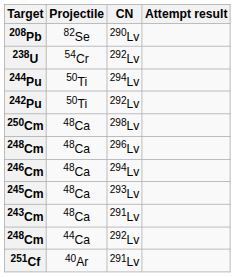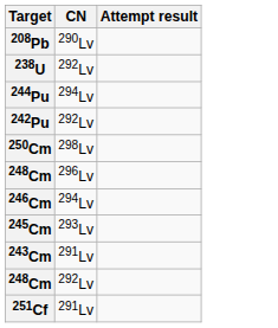- column: Projectile | 82Se | 54Cr | 50Ti | 50Ti | 48Ca | 48Ca | 48Ca | 48Ca | 48Ca | 44Ca | 40Ar
